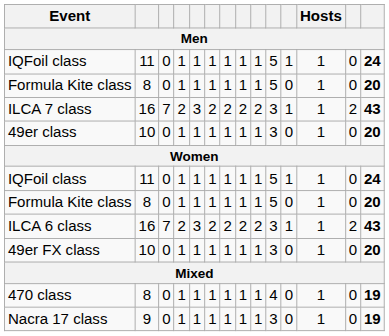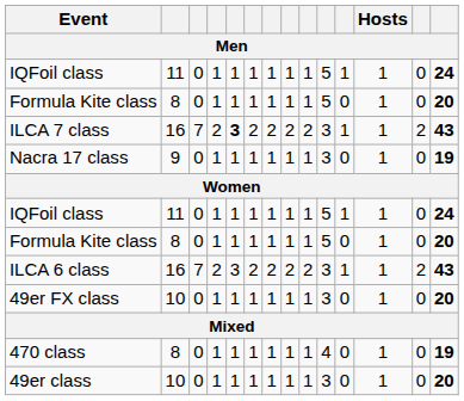ILCA 7 class | column 5: normal -> bold
rows swapped: 49er class <-> Nacra 17 class
